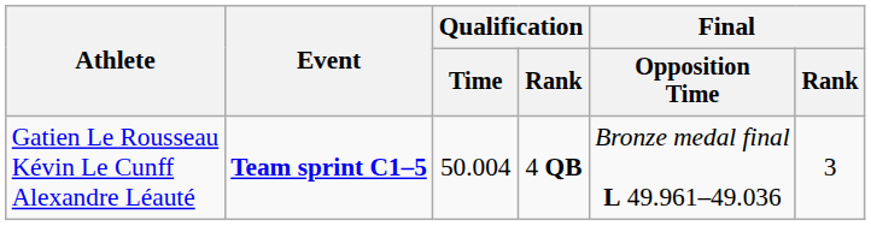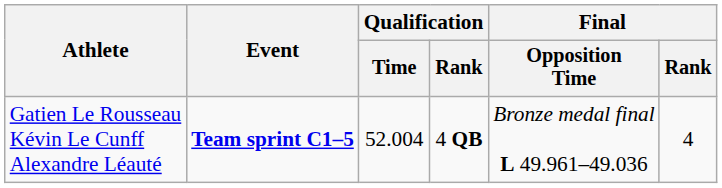Gatien Le Rousseau Kévin Le Cunff Alexandre Léauté | Qualification / Time: 50.004 -> 52.004
Gatien Le Rousseau Kévin Le Cunff Alexandre Léauté | Final / Rank: 3 -> 4
